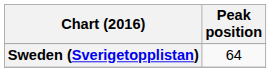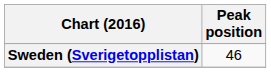Sweden (Sverigetopplistan) | Peak position: 64 -> 46
